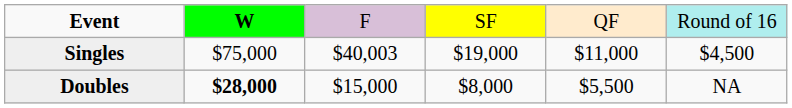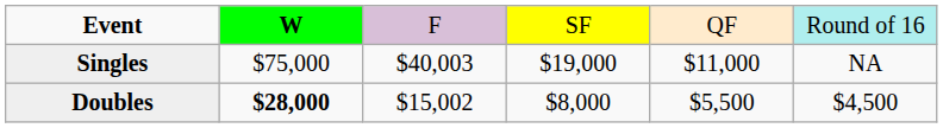Singles | column 6: $4,500 -> NA
Doubles | column 3: $15,000 -> $15,002
Doubles | column 6: NA -> $4,500
